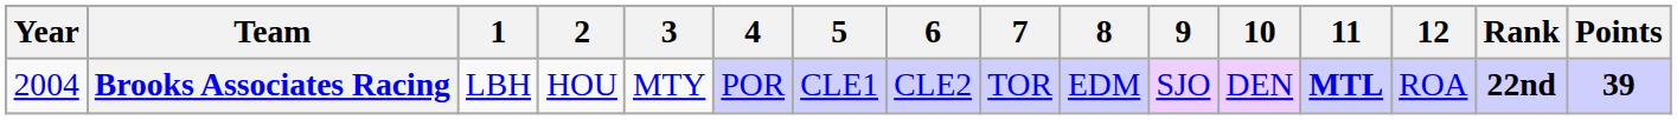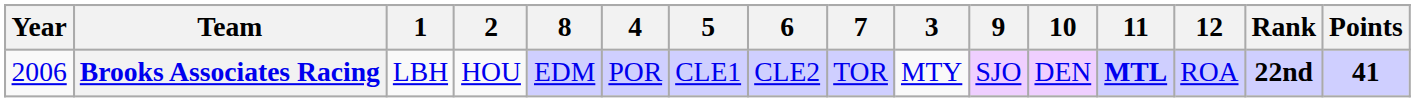columns swapped: 3 <-> 8
Brooks Associates Racing | Year: 2004 -> 2006
Brooks Associates Racing | Points: 39 -> 41
